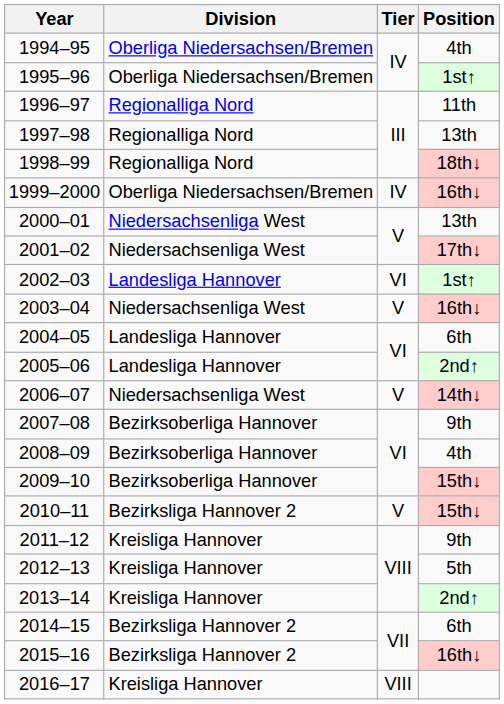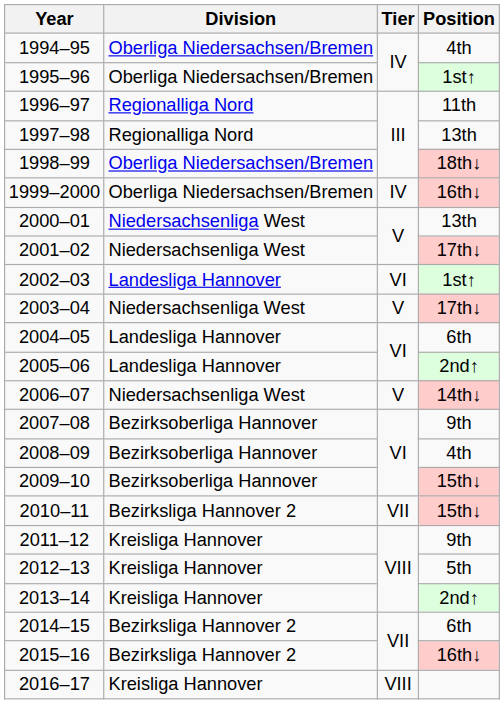1998–99 | Division: Regionalliga Nord -> Oberliga Niedersachsen/Bremen
2003–04 | Position: 16th↓ -> 17th↓
2010–11 | Tier: V -> VII
